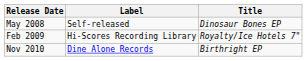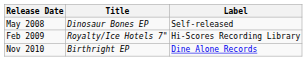columns swapped: Title <-> Label
